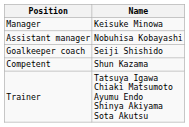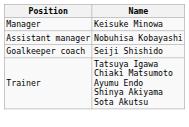- row: Competent | Shun Kazama
